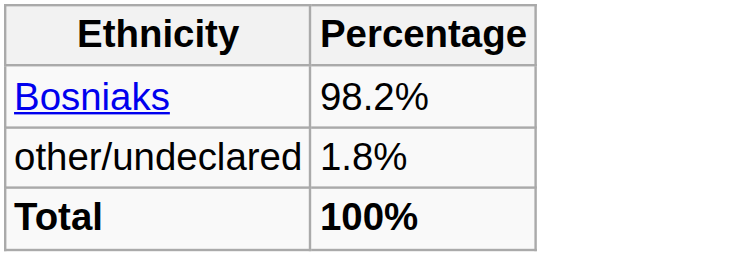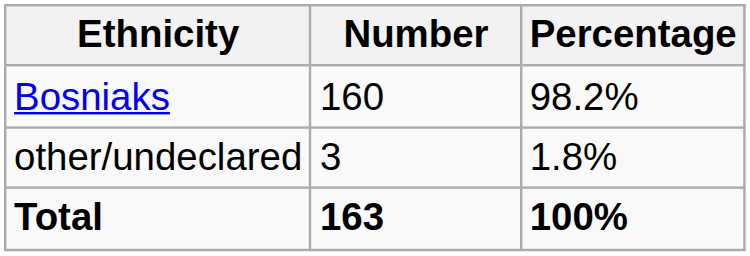+ column: Number | 160 | 3 | 163
